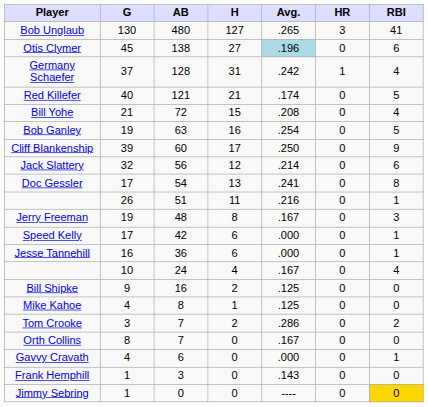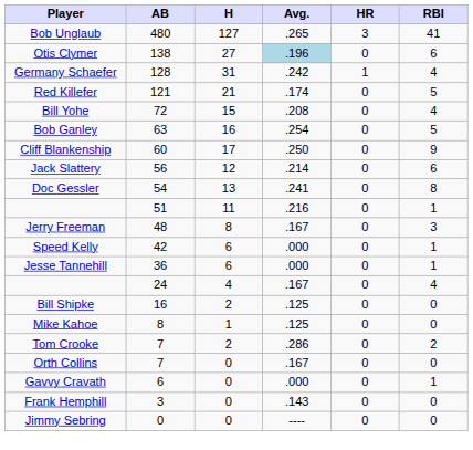- column: G | 130 | 45 | 37 | 40 | 21 | 19 | 39 | 32 | 17 | 26 | 19 | 17 | 16 | 10 | 9 | 4 | 3 | 8 | 4 | 1 | 1
Jimmy Sebring | RBI: gold background -> no background
